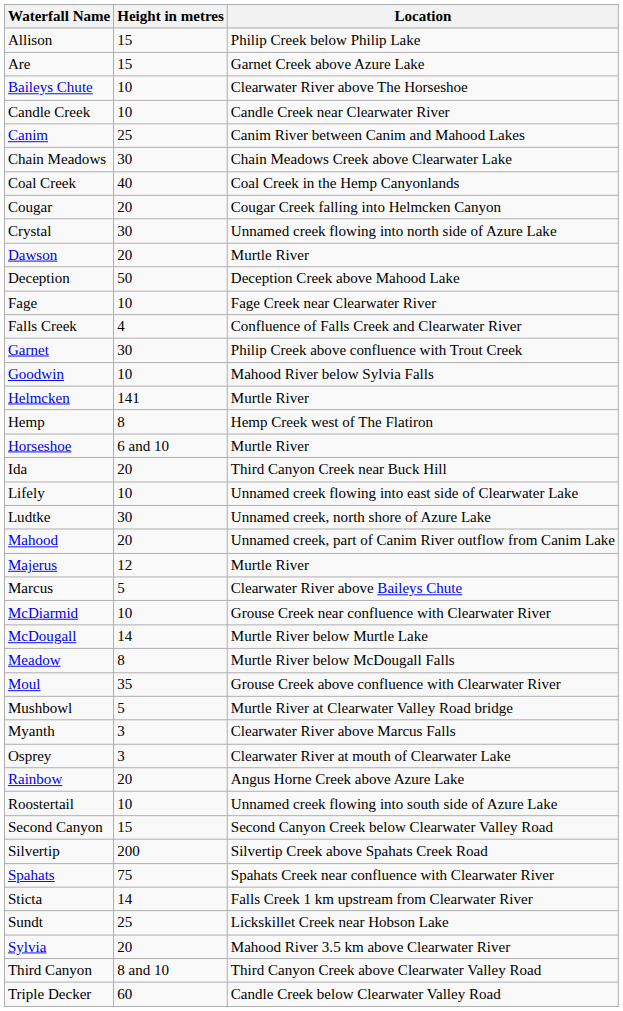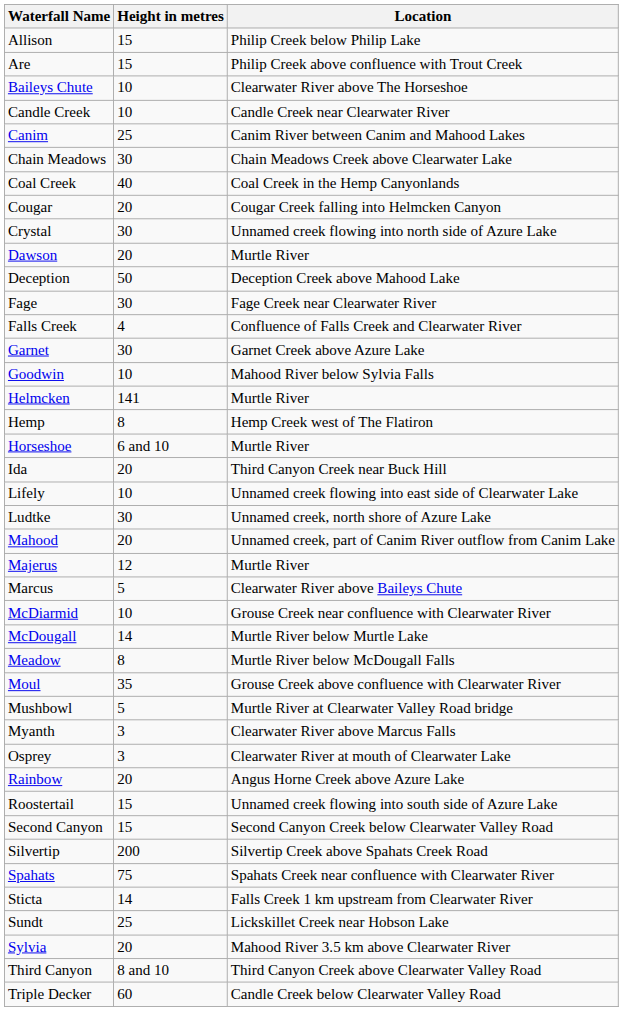Are | Location: Garnet Creek above Azure Lake -> Philip Creek above confluence with Trout Creek
Fage | Height in metres: 10 -> 30
Garnet | Location: Philip Creek above confluence with Trout Creek -> Garnet Creek above Azure Lake
Roostertail | Height in metres: 10 -> 15
